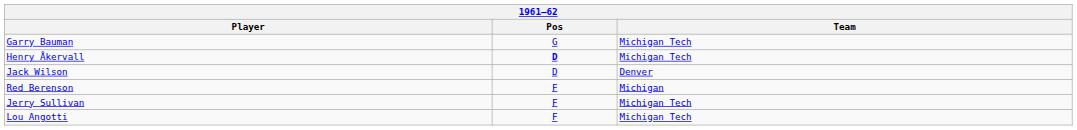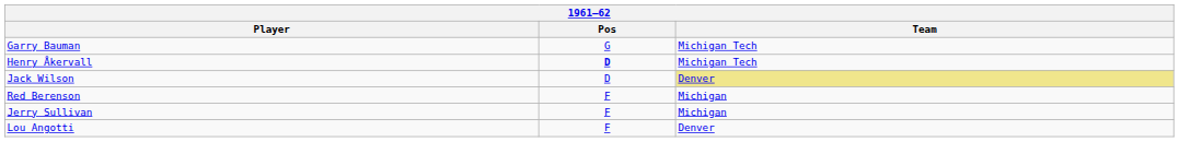Jack Wilson | Team: no background -> khaki background
Jerry Sullivan | Team: Michigan Tech -> Michigan
Lou Angotti | Team: Michigan Tech -> Denver
